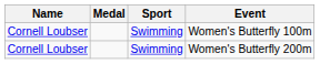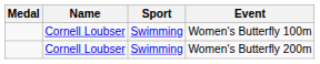columns swapped: Name <-> Medal
